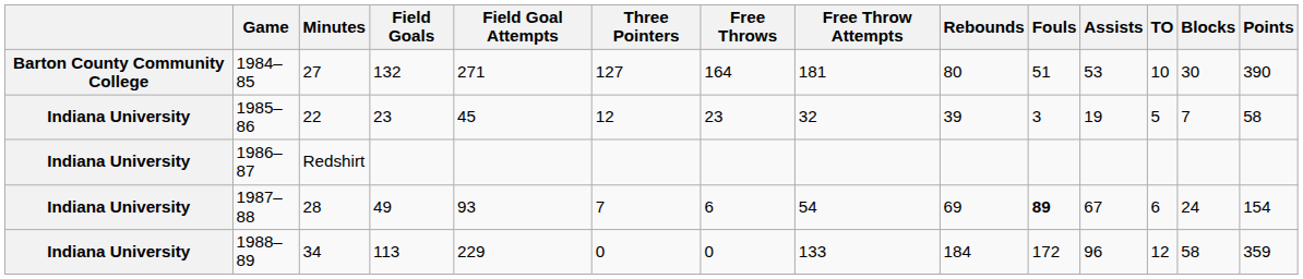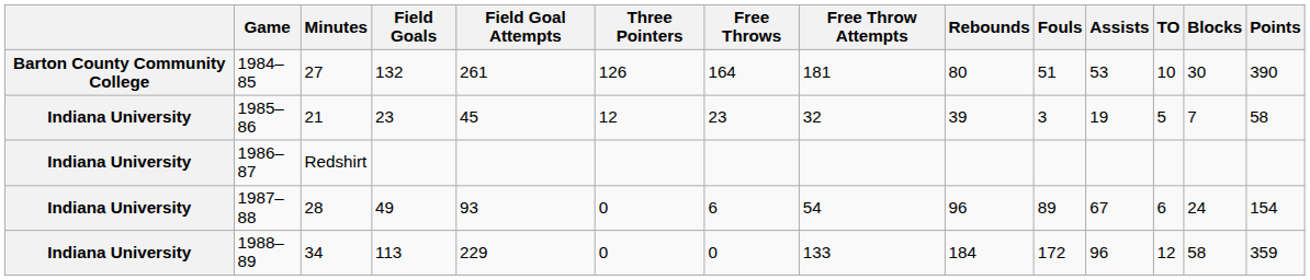1984–85 | Field Goal Attempts: 271 -> 261
1984–85 | Three Pointers: 127 -> 126
1985–86 | Minutes: 22 -> 21
1987–88 | Three Pointers: 7 -> 0
1987–88 | Rebounds: 69 -> 96
1987–88 | Fouls: bold -> normal
